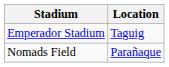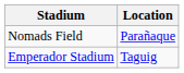rows swapped: Emperador Stadium <-> Nomads Field
